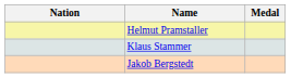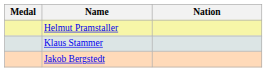columns swapped: Medal <-> Nation
